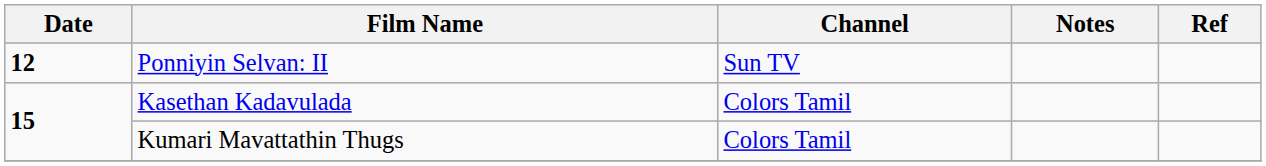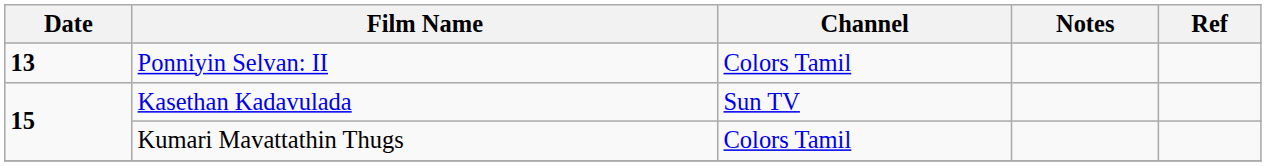Ponniyin Selvan: II | Date: 12 -> 13
Ponniyin Selvan: II | Channel: Sun TV -> Colors Tamil
Kasethan Kadavulada | Channel: Colors Tamil -> Sun TV
